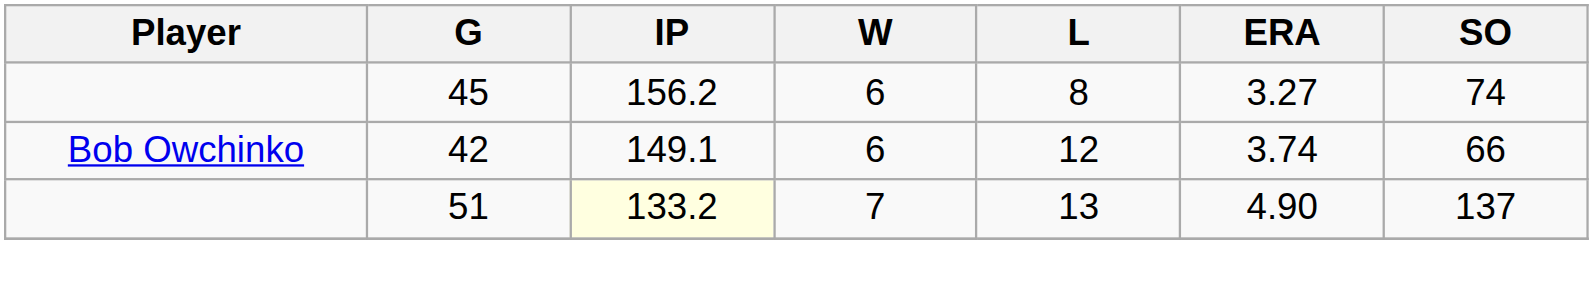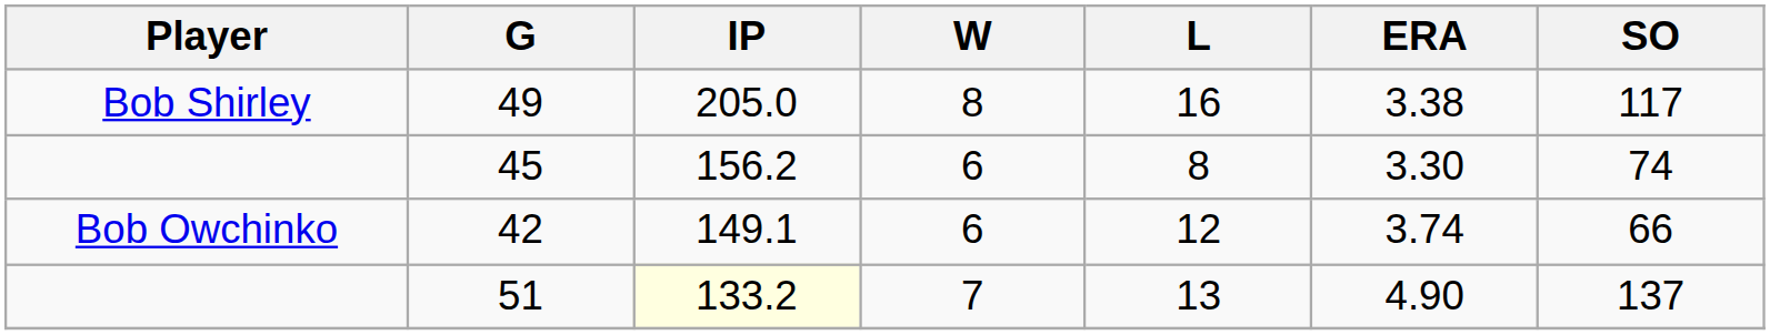+ row: Bob Shirley | 49 | 205.0 | 8 | 16 | 3.38 | 117
45 | ERA: 3.27 -> 3.30
